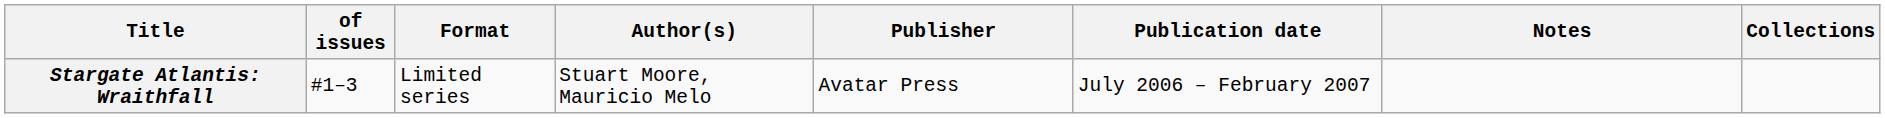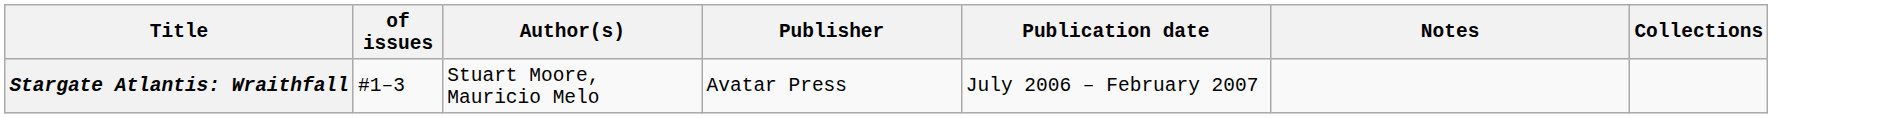- column: Format | Limited series
